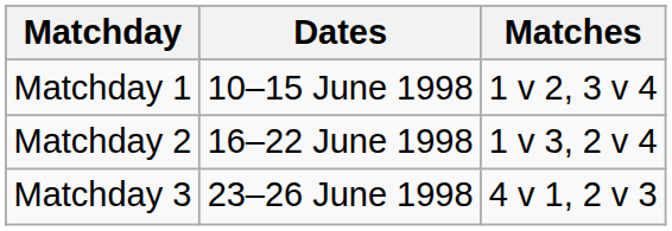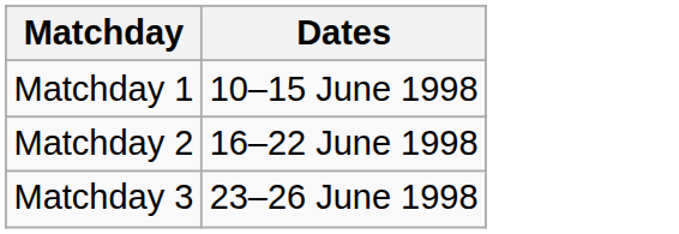- column: Matches | 1 v 2, 3 v 4 | 1 v 3, 2 v 4 | 4 v 1, 2 v 3
